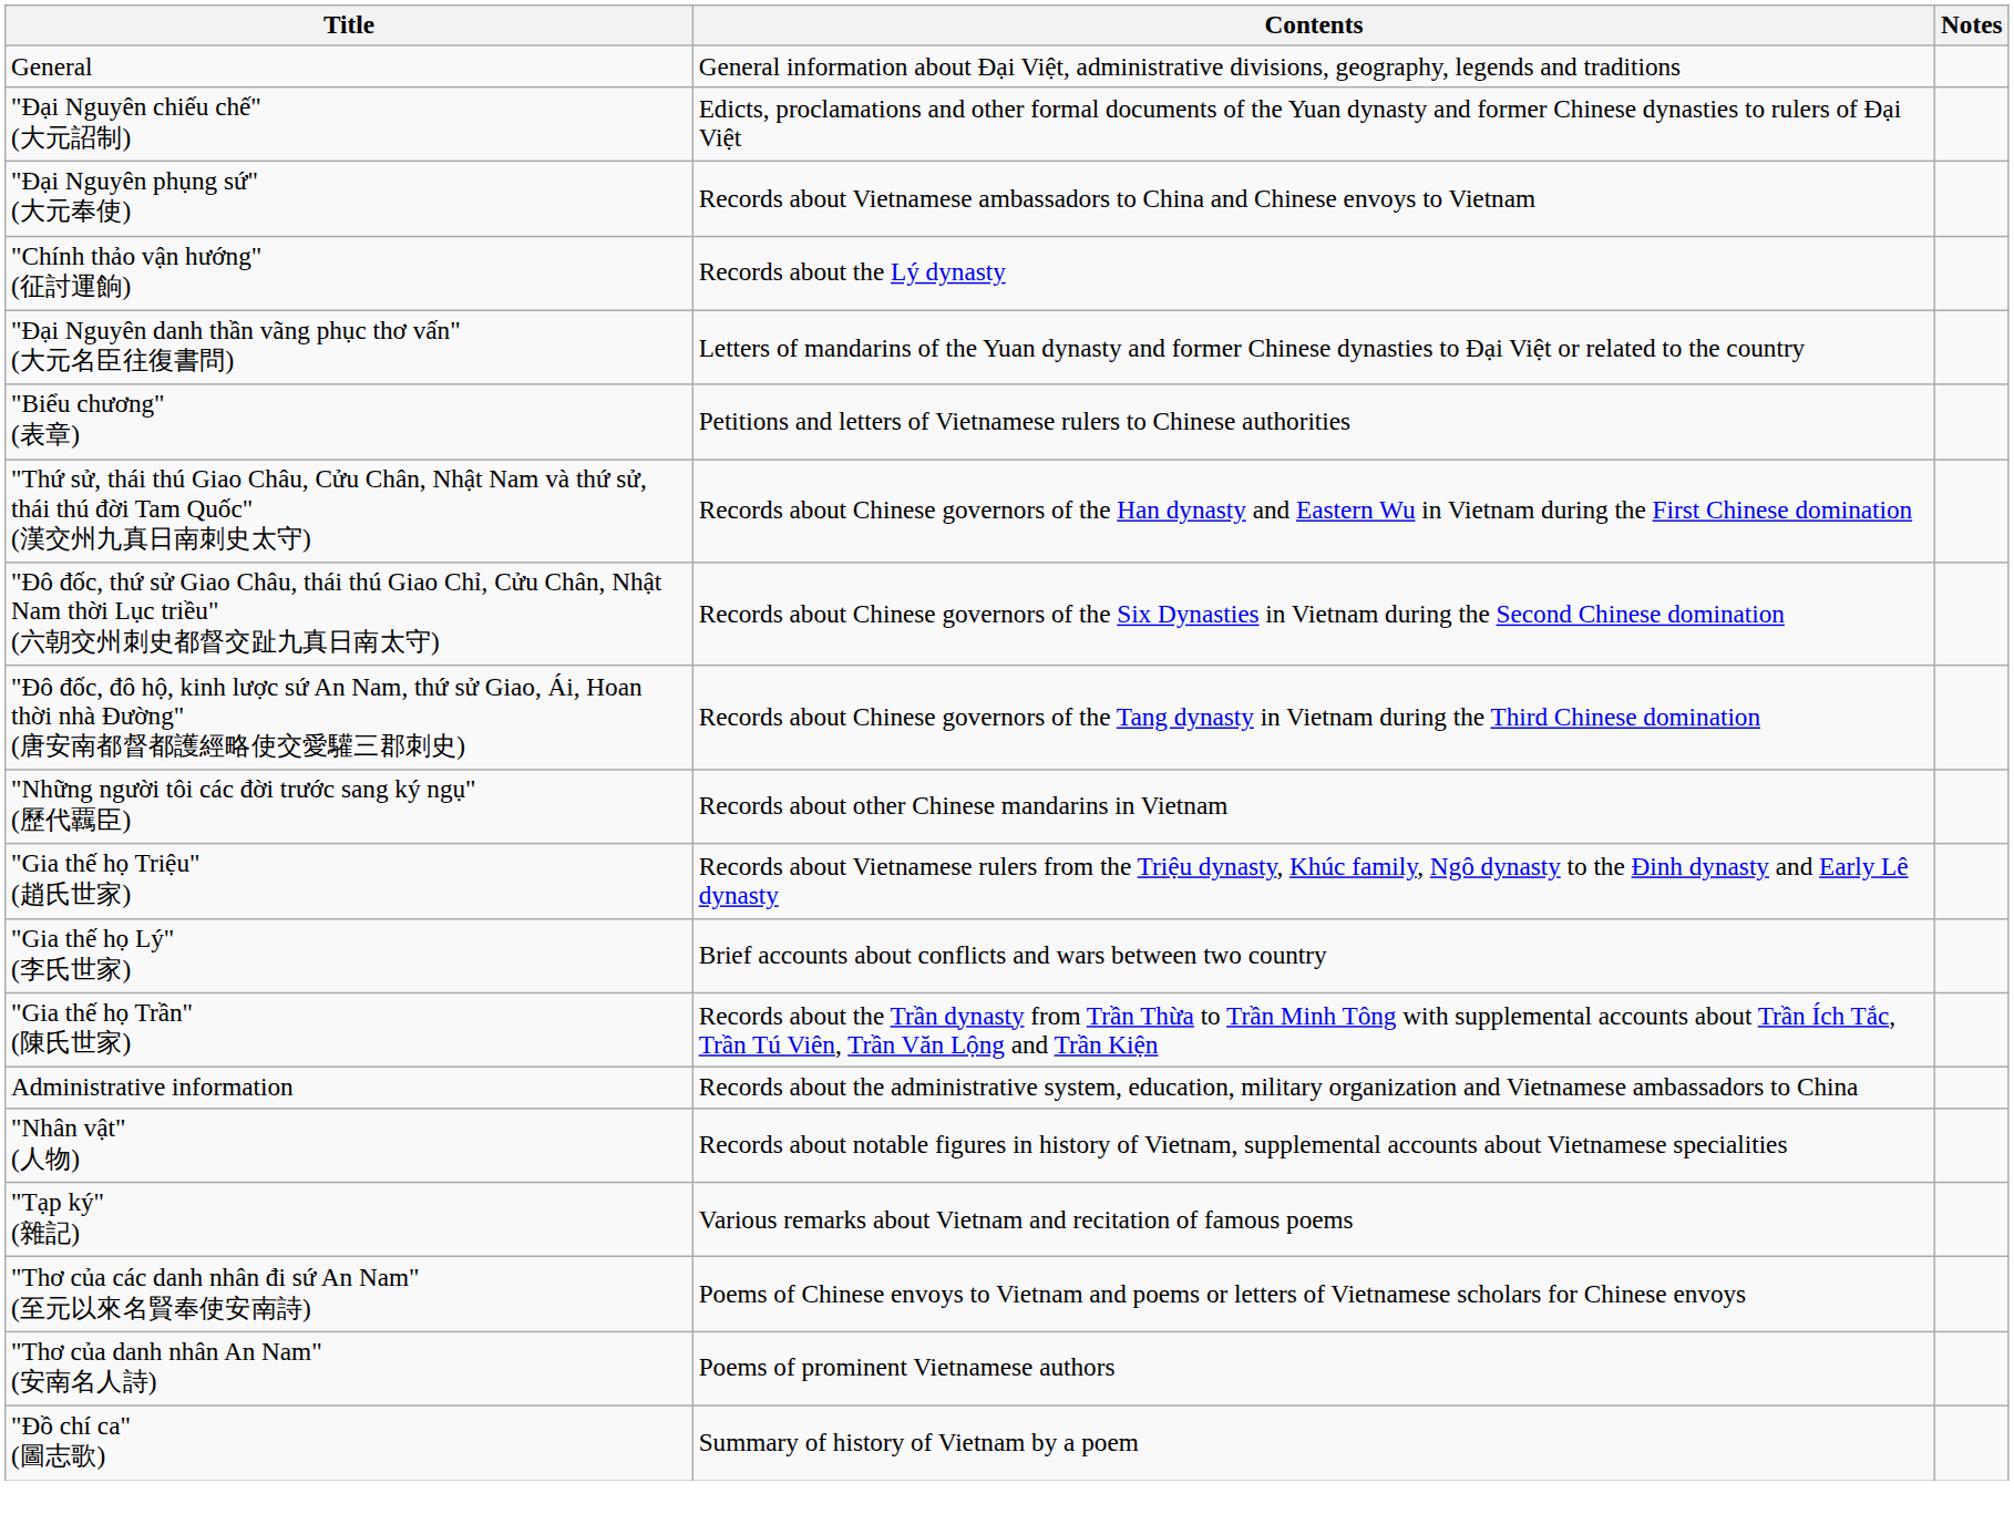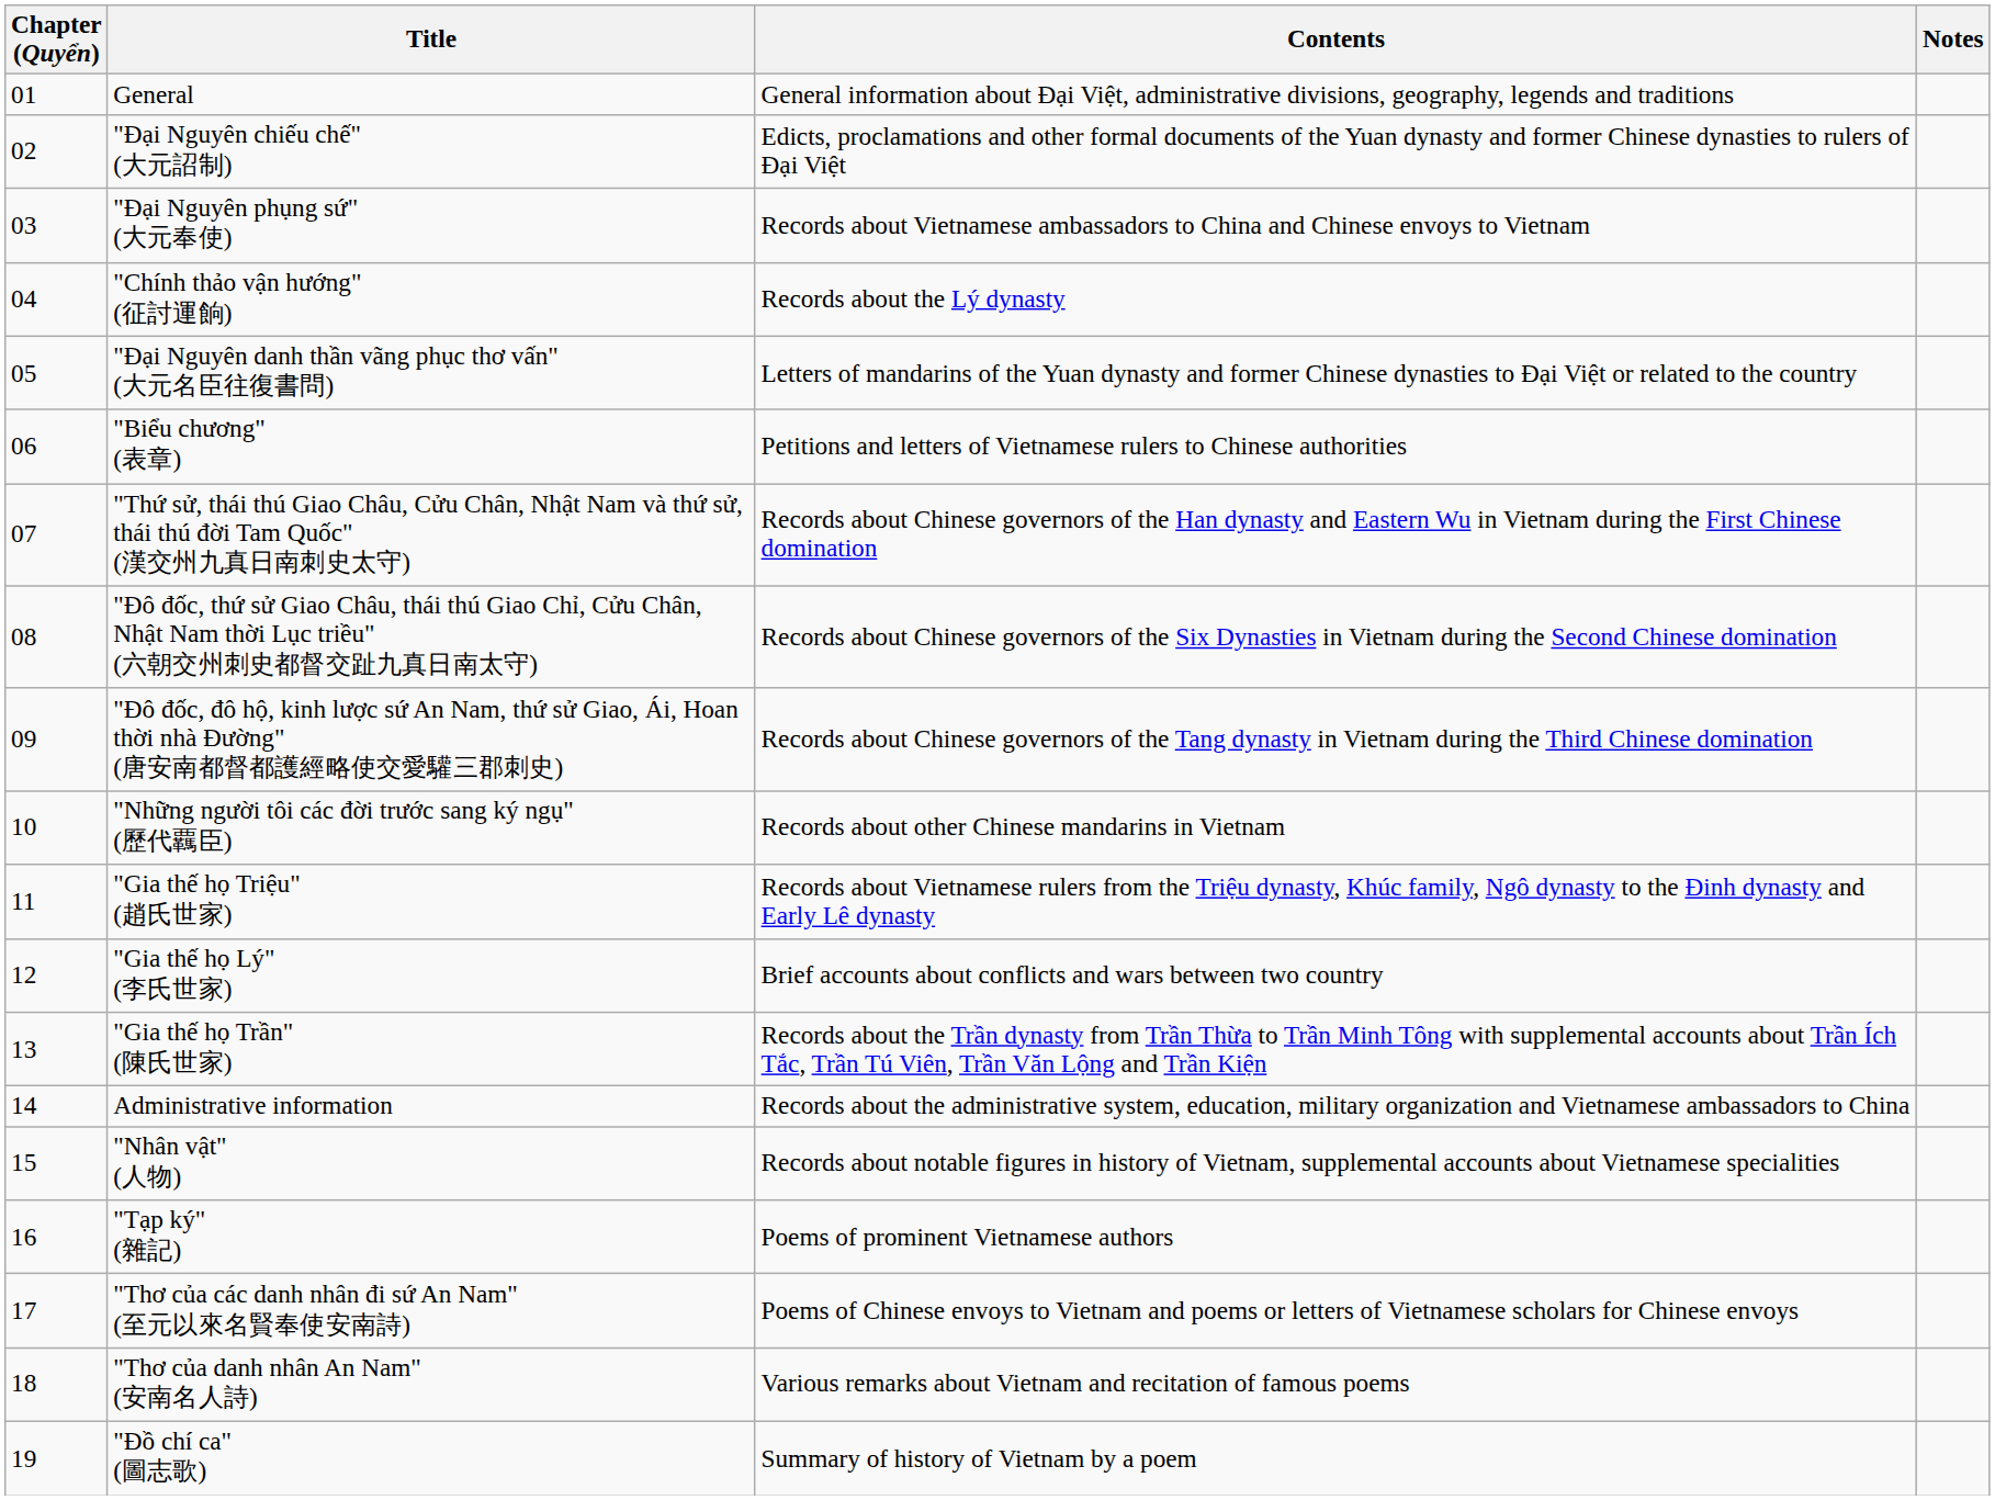+ column: Chapter (Quyển) | 01 | 02 | 03 | 04 | 05 | 06 | 07 | 08 | 09 | 10 | 11 | 12 | 13 | 14 | 15 | 16 | 17 | 18 | 19
"Tạp ký" (雜記) | Contents: Various remarks about Vietnam and recitation of famous poems -> Poems of prominent Vietnamese authors
"Thơ của danh nhân An Nam" (安南名人詩) | Contents: Poems of prominent Vietnamese authors -> Various remarks about Vietnam and recitation of famous poems
